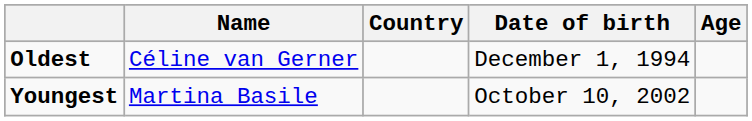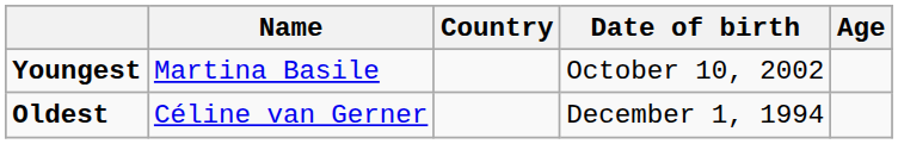rows swapped: Youngest <-> Oldest
